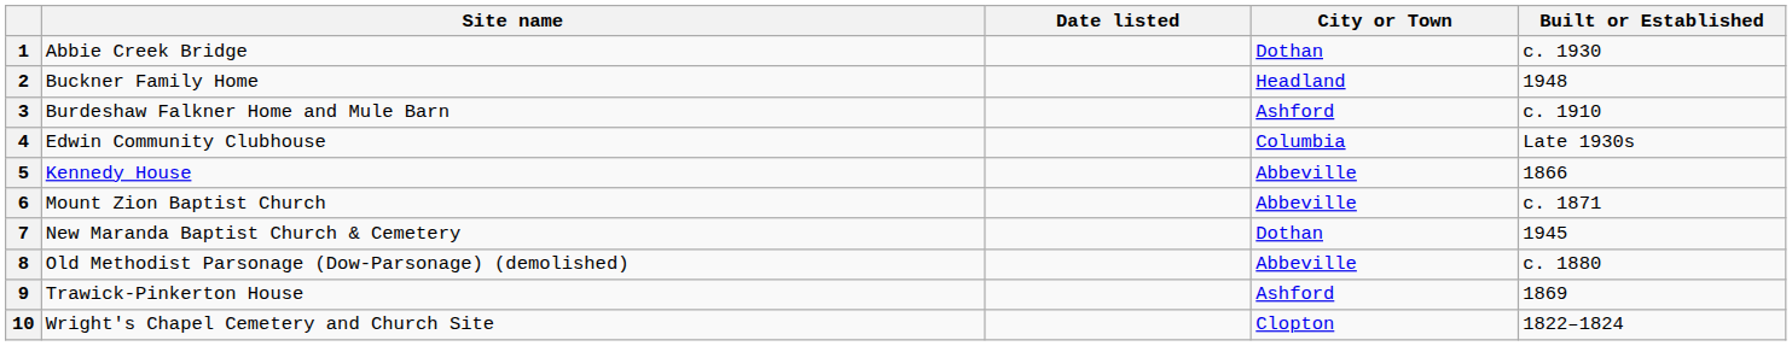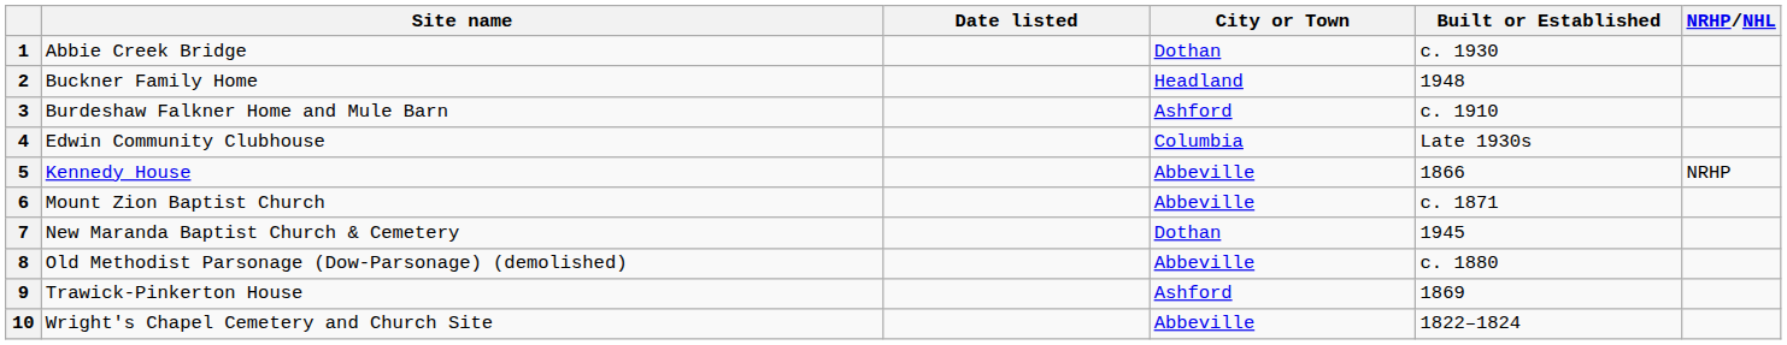+ column: NRHP/NHL | NRHP
10 | City or Town: Clopton -> Abbeville
